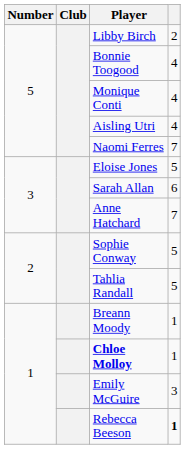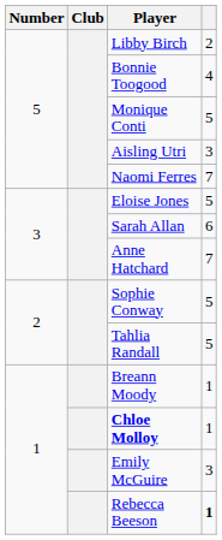Monique Conti | column 4: 4 -> 5
Aisling Utri | column 4: 4 -> 3
